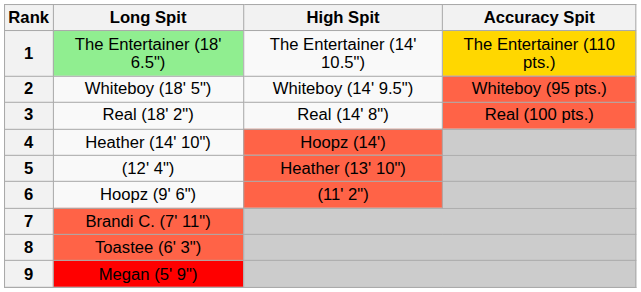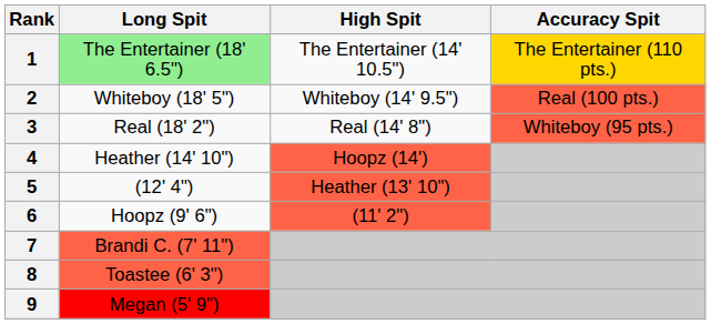2 | Accuracy Spit: Whiteboy (95 pts.) -> Real (100 pts.)
3 | Accuracy Spit: Real (100 pts.) -> Whiteboy (95 pts.)
